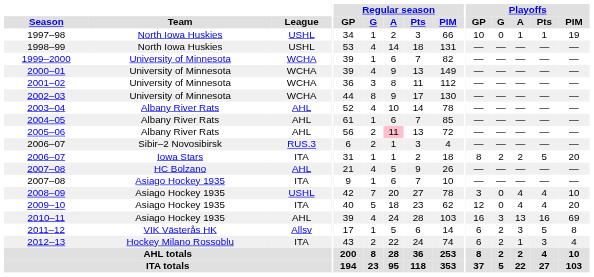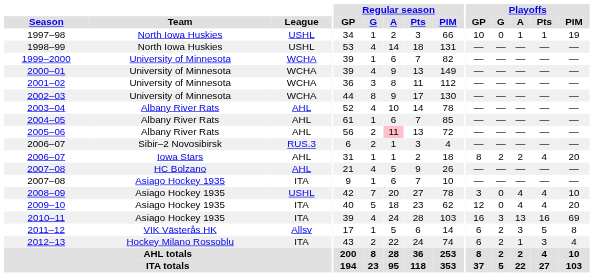2006–07 / Iowa Stars | League: ITA -> AHL
2006–07 / Iowa Stars | Playoffs / Pts: 5 -> 4
2010–11 | League: AHL -> ITA
